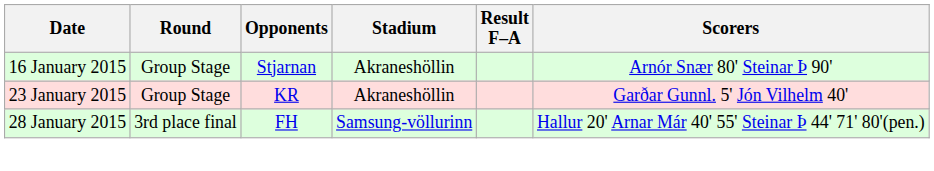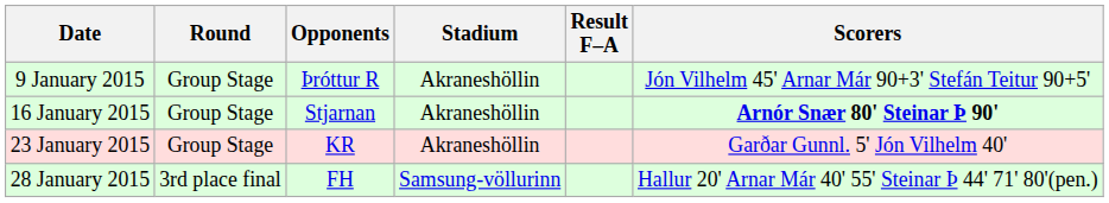+ row: 9 January 2015 | Group Stage | Þróttur R | Akraneshöllin | Jón Vilhelm 45' Arnar Már 90+3' Stefán Teitur 90+5'
16 January 2015 | Scorers: normal -> bold
